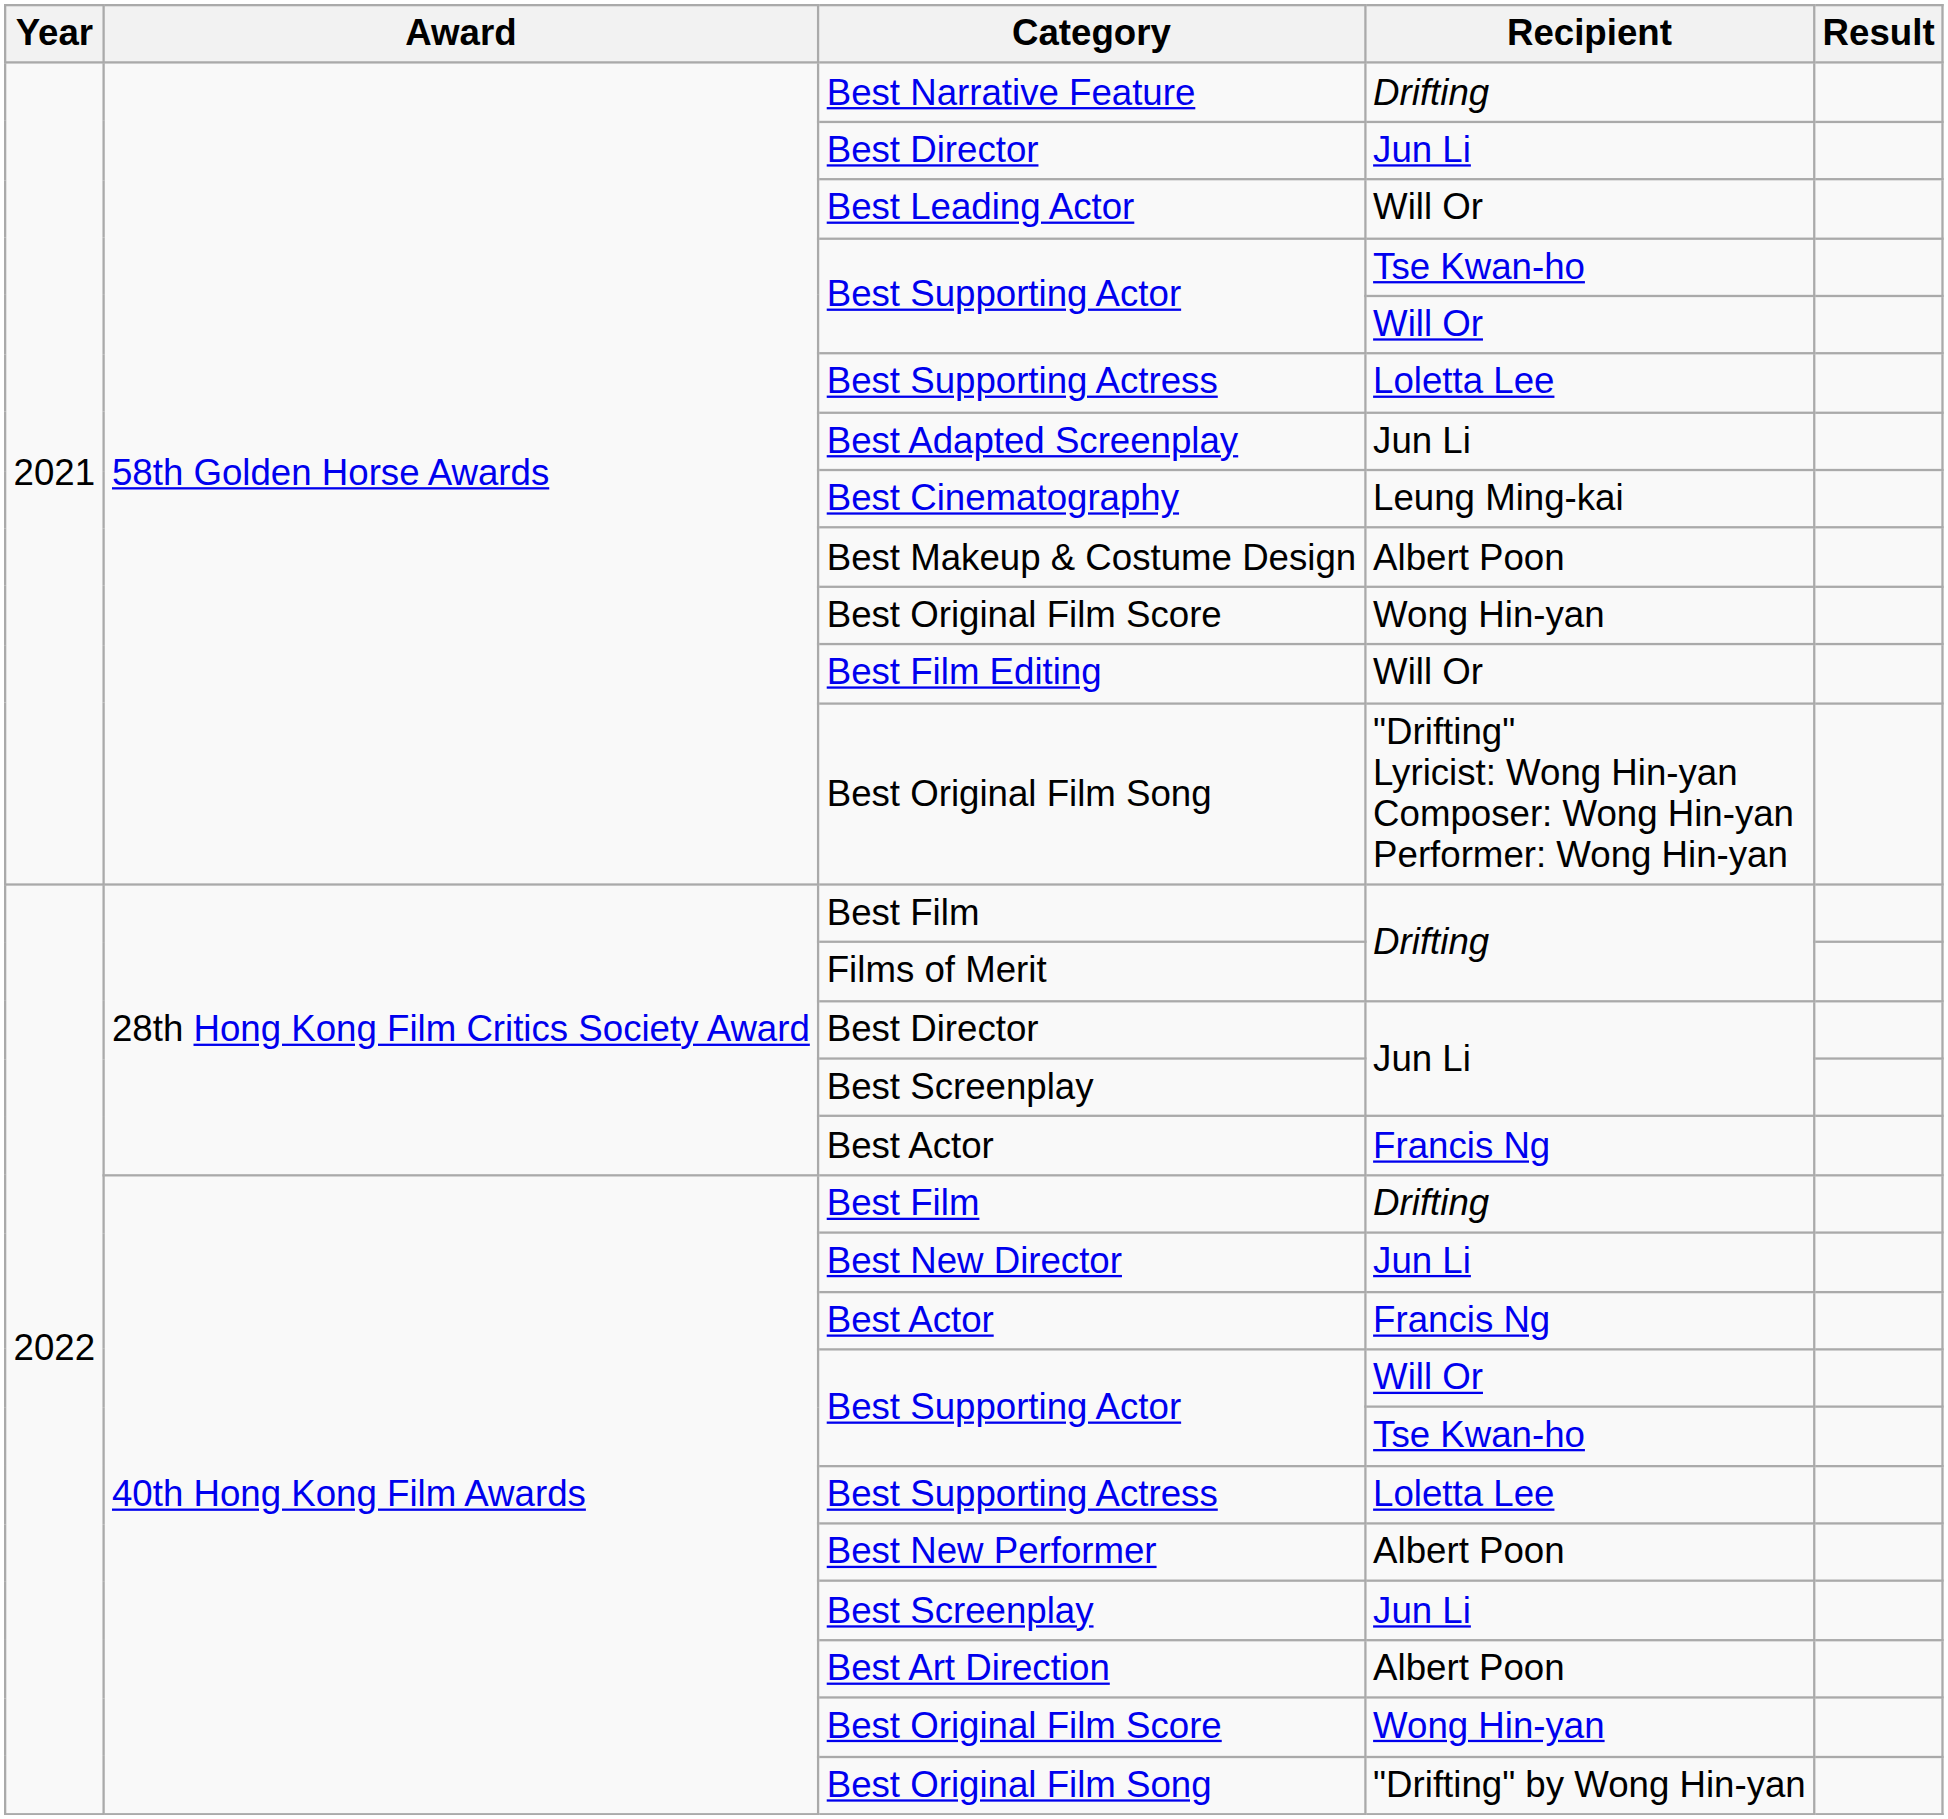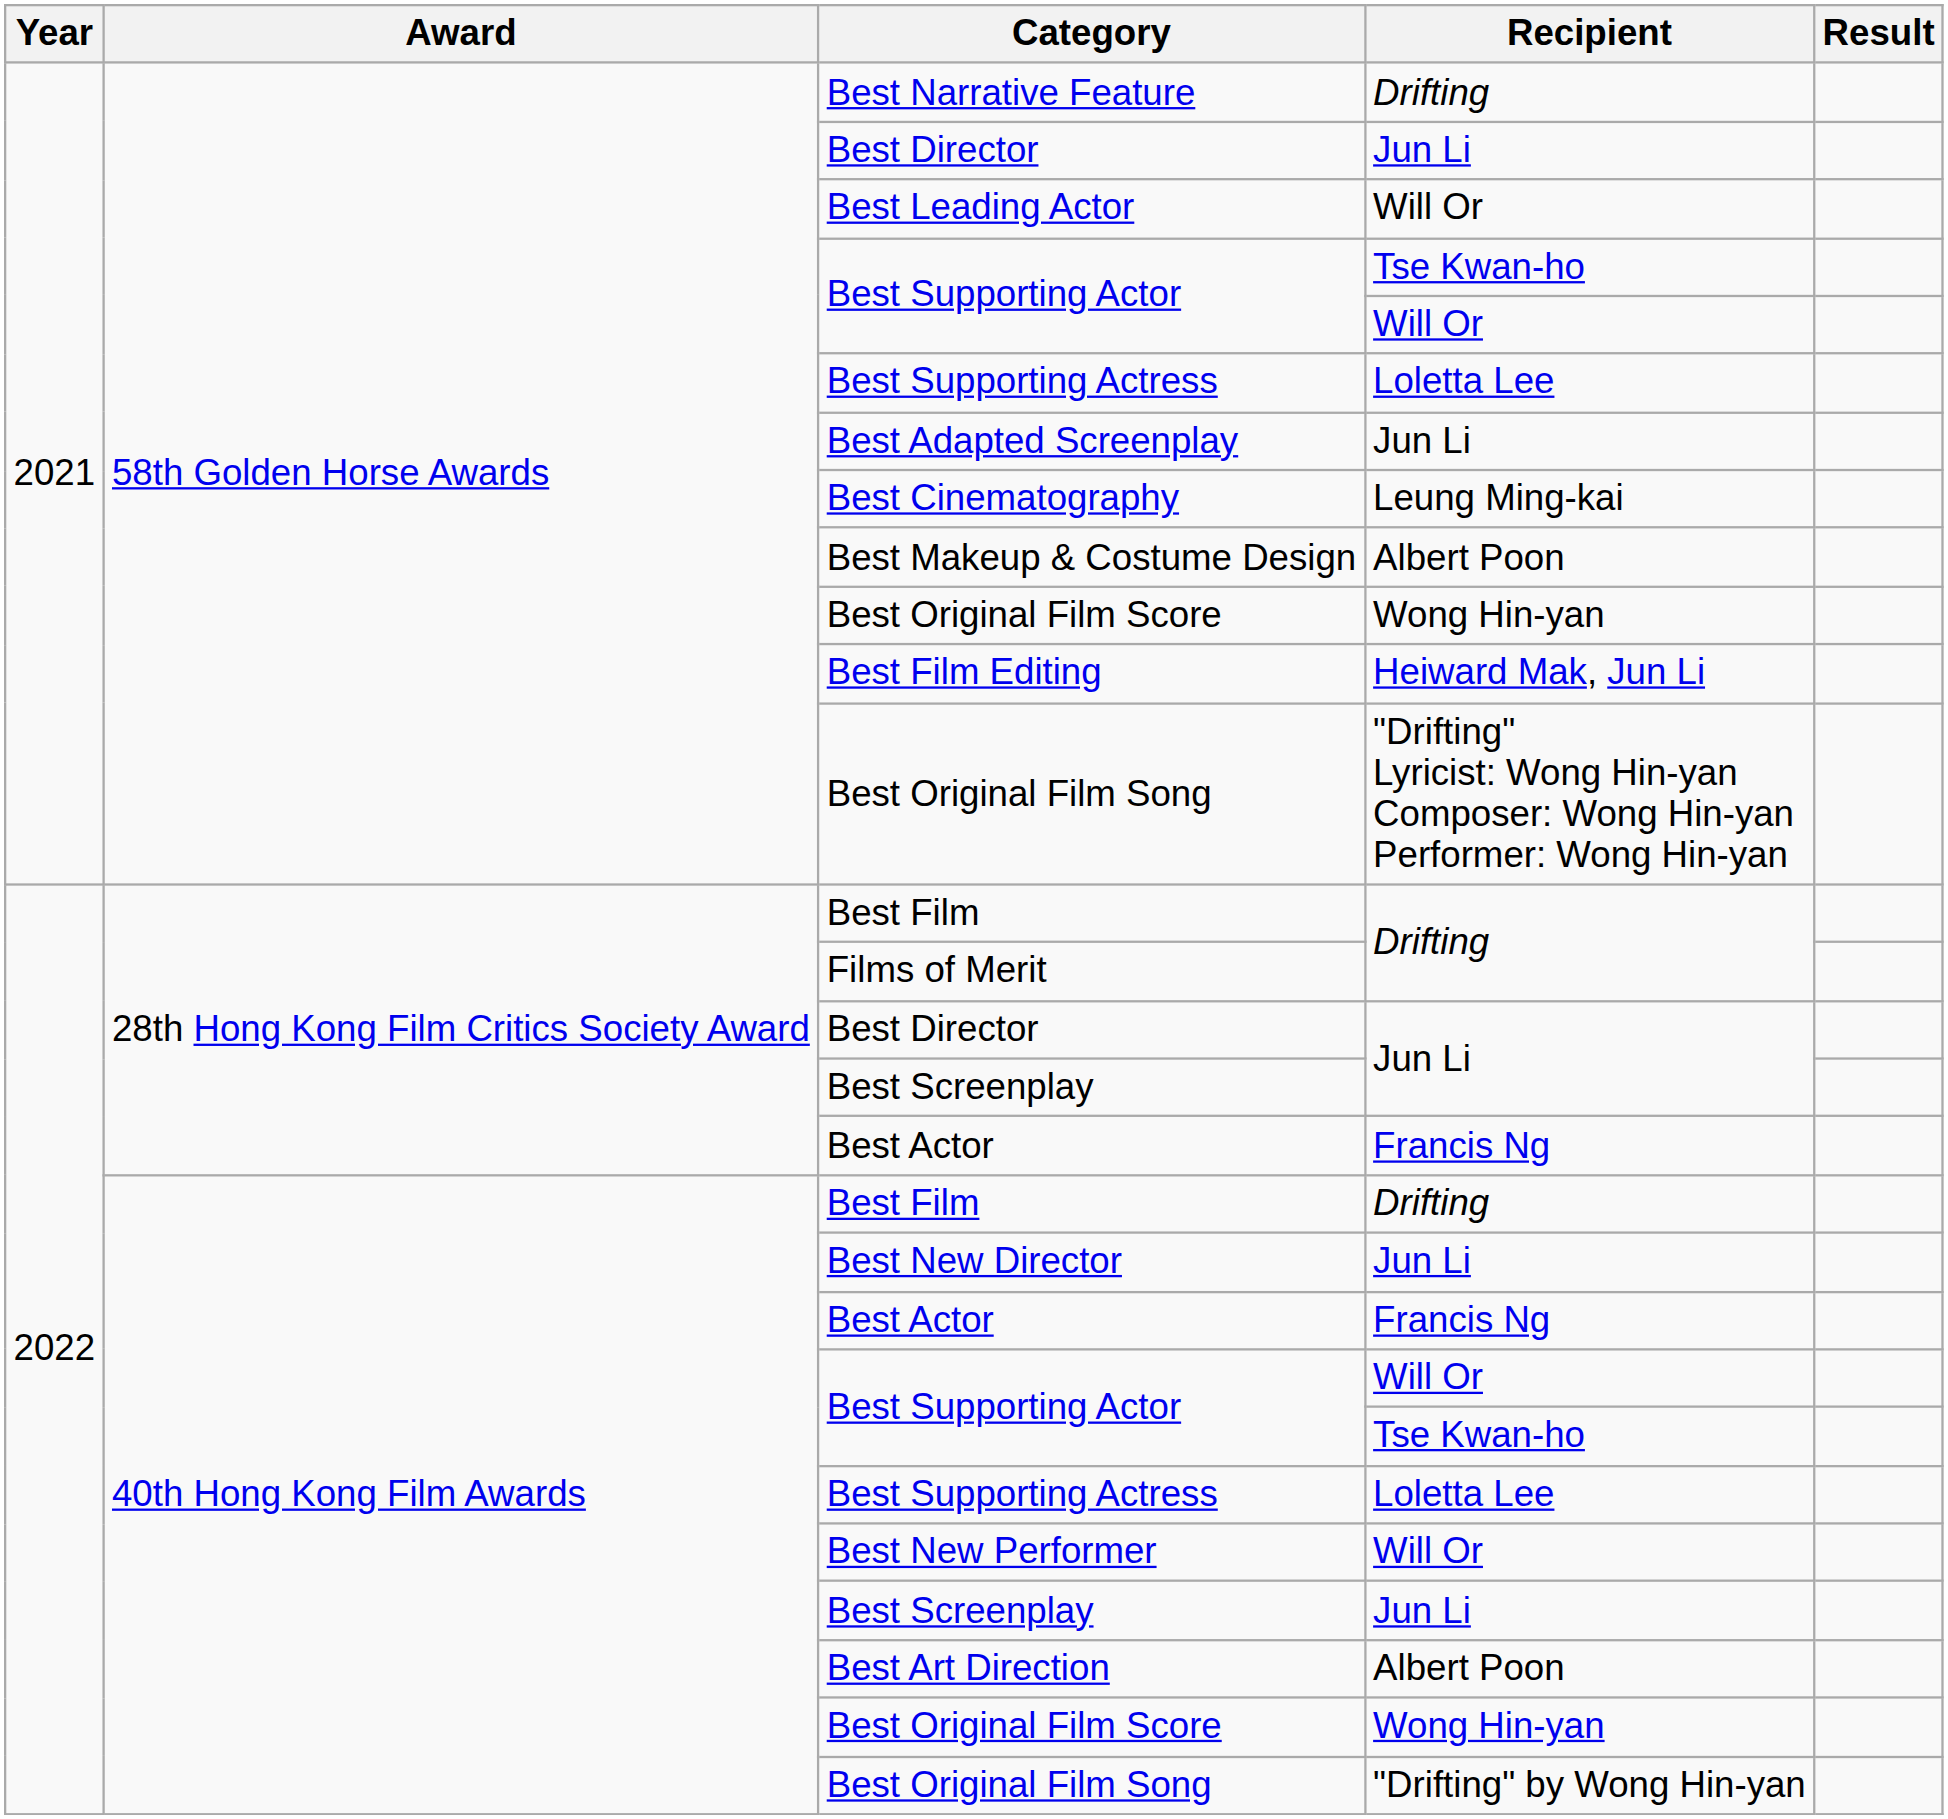Best Film Editing | Recipient: Will Or -> Heiward Mak, Jun Li
Best New Performer | Recipient: Albert Poon -> Will Or
